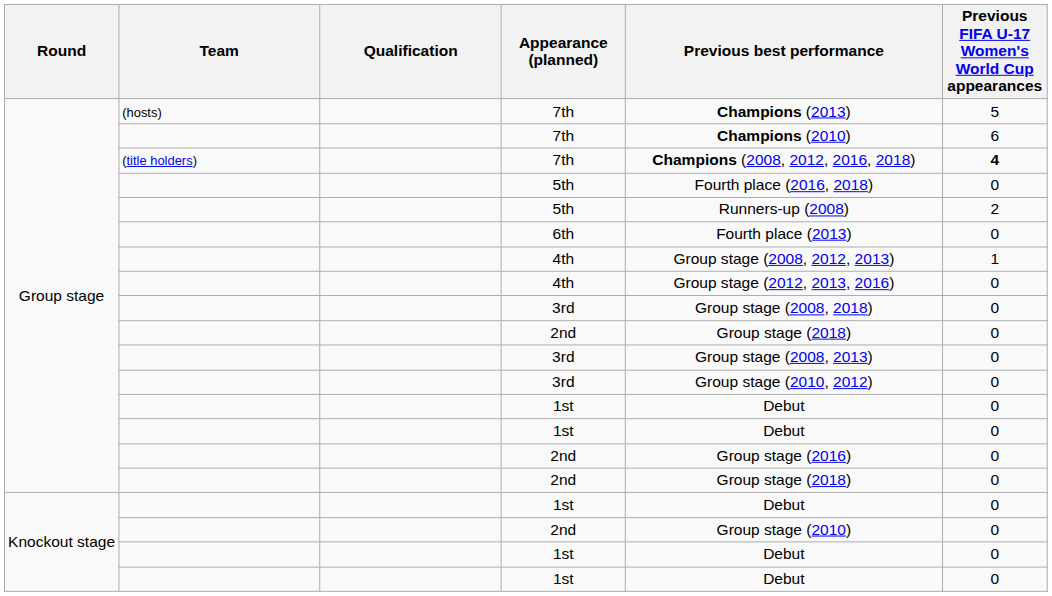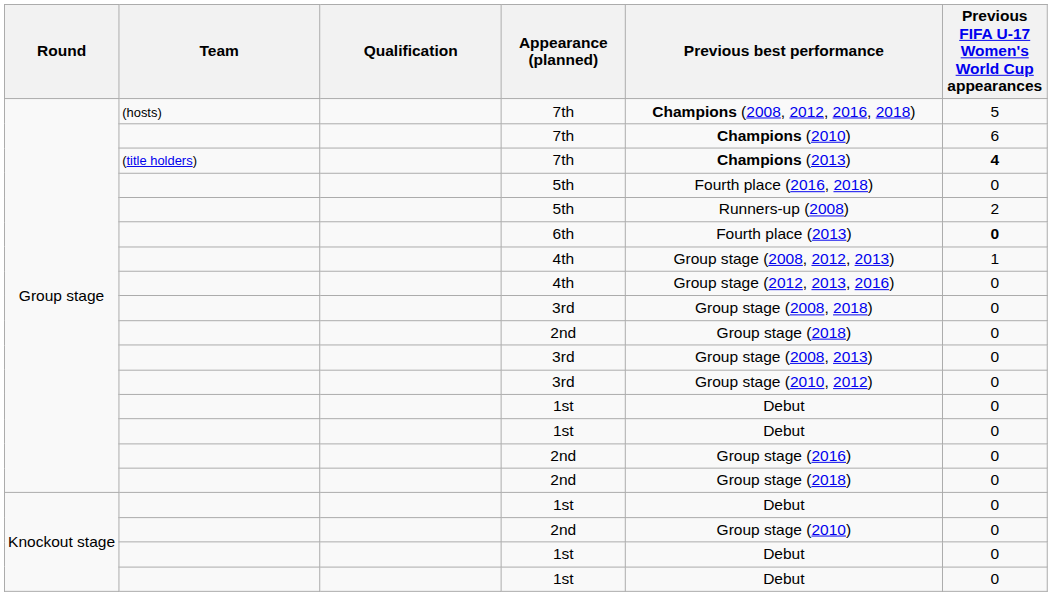(hosts) / 7th | Previous best performance: Champions (2013) -> Champions (2008, 2012, 2016, 2018)
(title holders) / 7th | Previous best performance: Champions (2008, 2012, 2016, 2018) -> Champions (2013)
6th | Previous FIFA U-17 Women's World Cup appearances: normal -> bold
